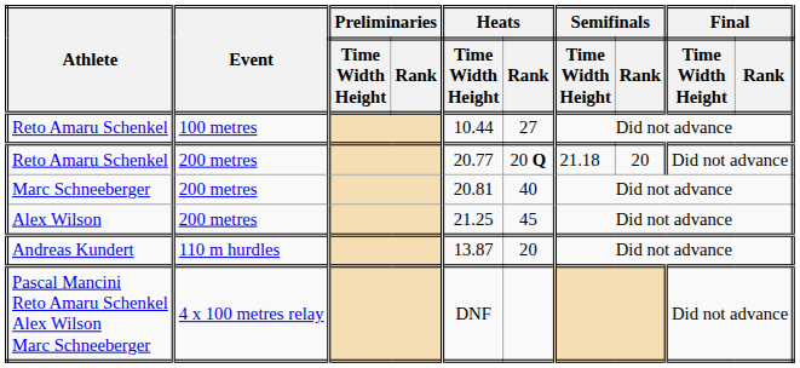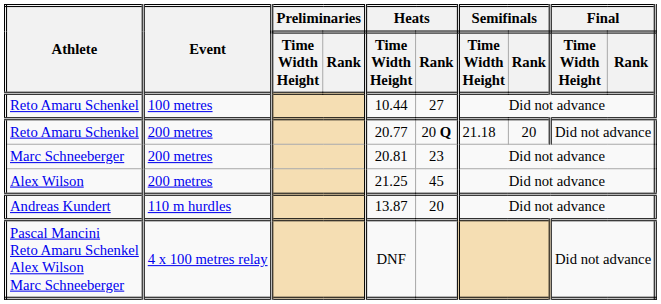Marc Schneeberger | Heats / Rank: 40 -> 23
